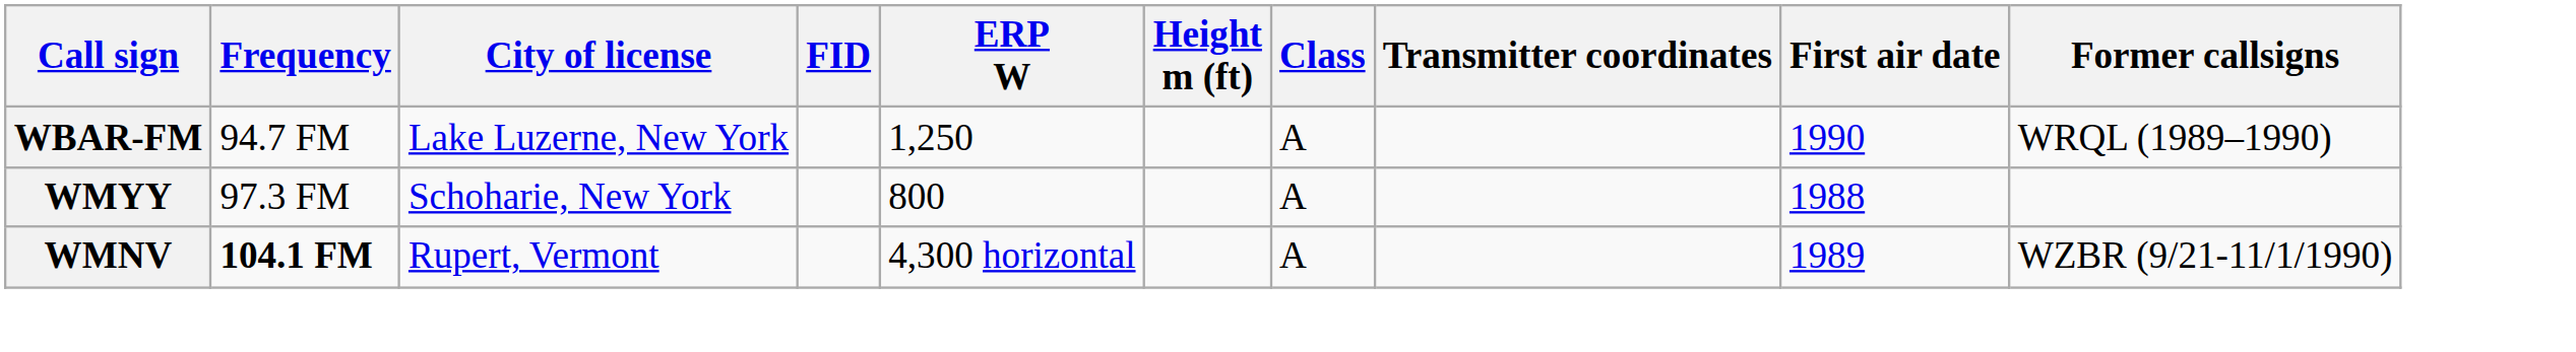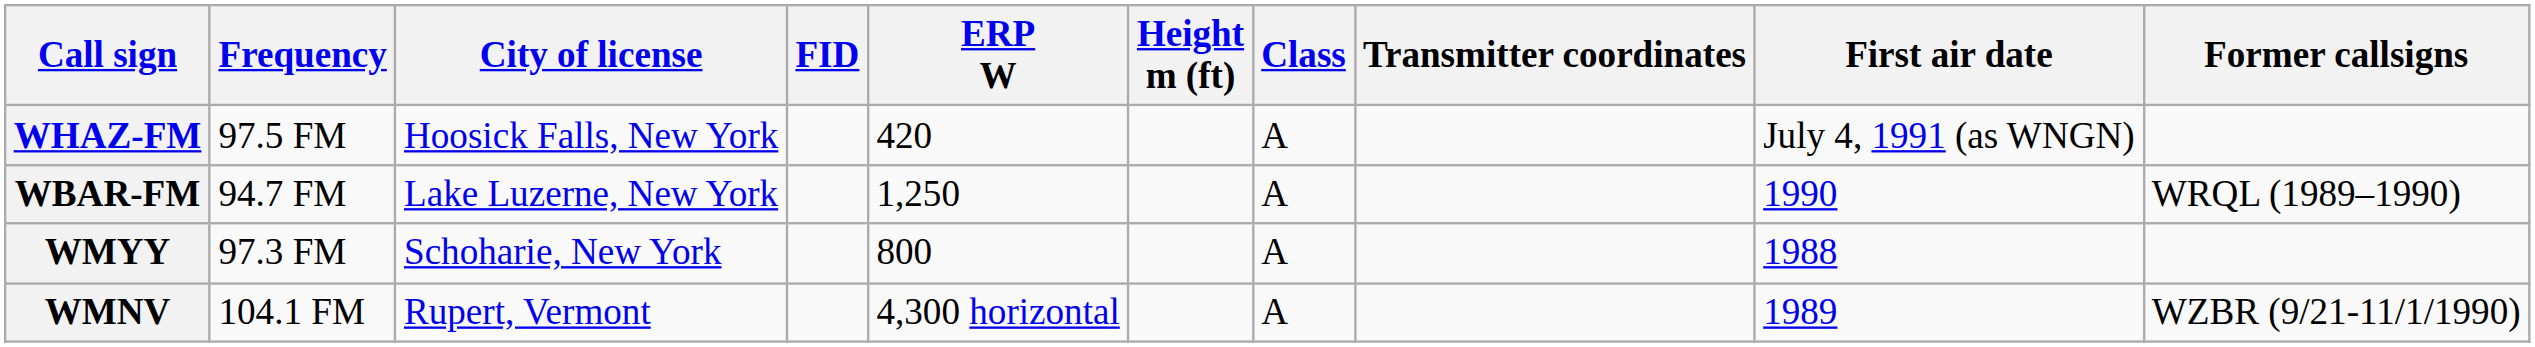+ row: WHAZ-FM | 97.5 FM | Hoosick Falls, New York | 420 | A | July 4, 1991 (as WNGN)
WMNV | Frequency: bold -> normal
